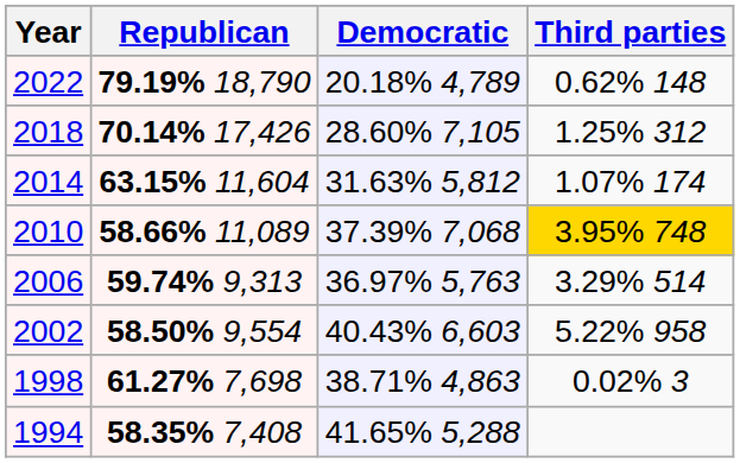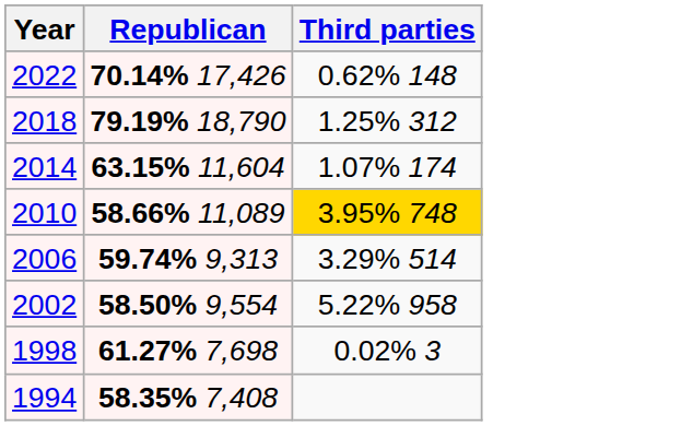- column: Democratic | 20.18% 4,789 | 28.60% 7,105 | 31.63% 5,812 | 37.39% 7,068 | 36.97% 5,763 | 40.43% 6,603 | 38.71% 4,863 | 41.65% 5,288
2022 | Republican: 79.19% 18,790 -> 70.14% 17,426
2018 | Republican: 70.14% 17,426 -> 79.19% 18,790
